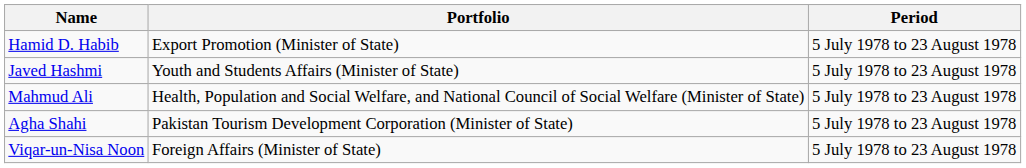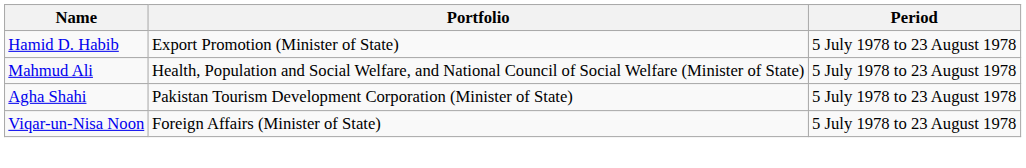- row: Javed Hashmi | Youth and Students Affairs (Minister of State) | 5 July 1978 to 23 August 1978
